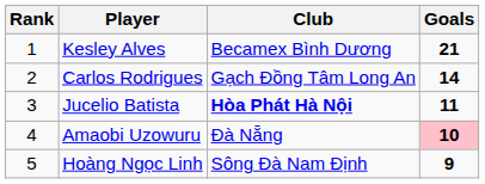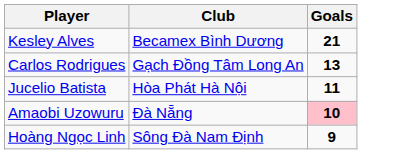- column: Rank | 1 | 2 | 3 | 4 | 5
Carlos Rodrigues | Goals: 14 -> 13
Jucelio Batista | Club: bold -> normal
